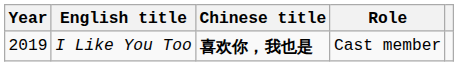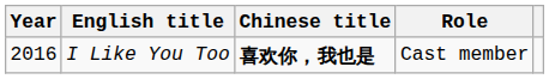I Like You Too | Year: 2019 -> 2016
